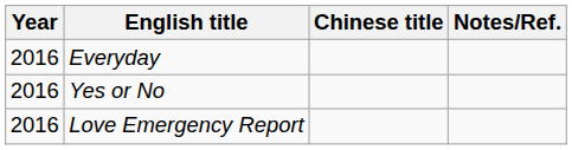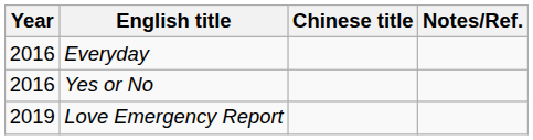Love Emergency Report | Year: 2016 -> 2019
